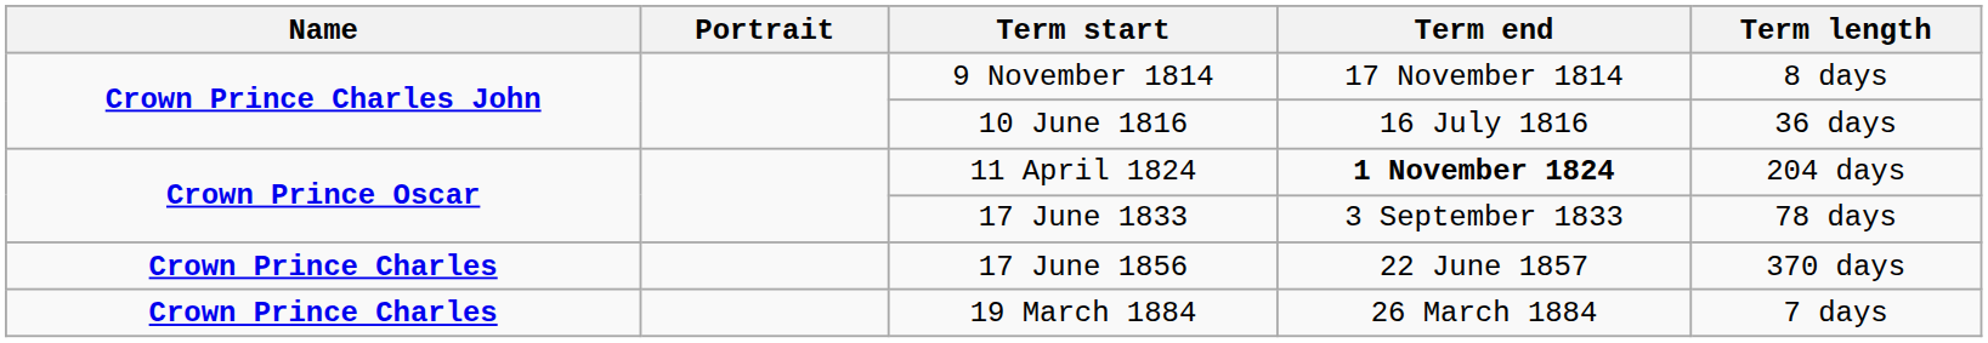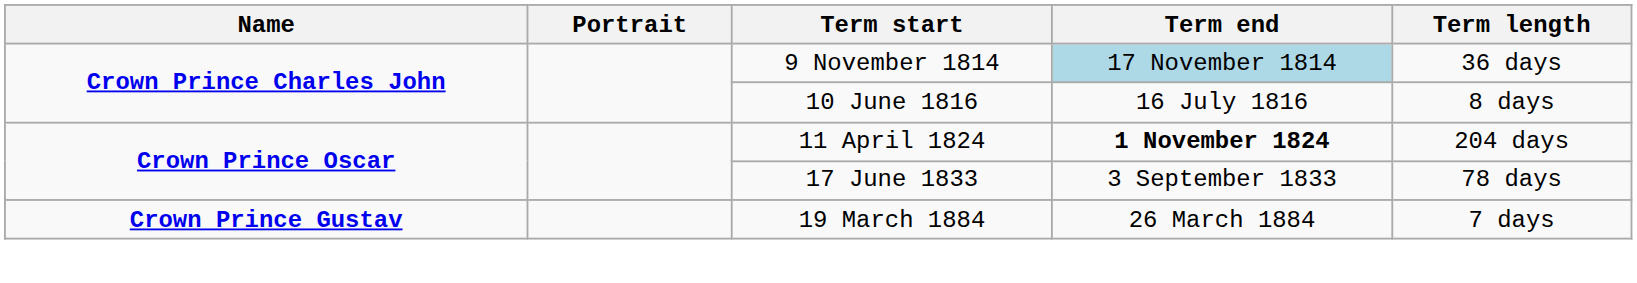9 November 1814 | Term end: no background -> lightblue background
9 November 1814 | Term length: 8 days -> 36 days
10 June 1816 | Term length: 36 days -> 8 days
- row: Crown Prince Charles | 17 June 1856 | 22 June 1857 | 370 days
19 March 1884 | Name: Crown Prince Charles -> Crown Prince Gustav
